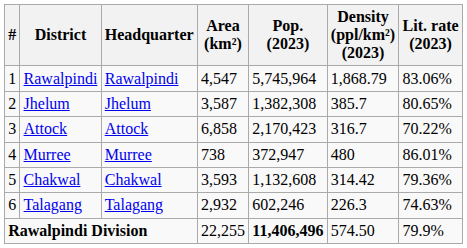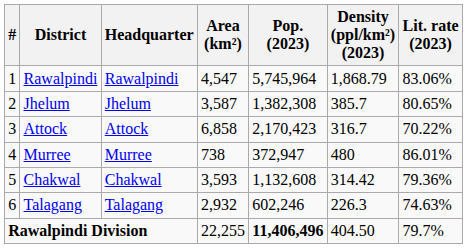Rawalpindi Division | Density (ppl/km²) (2023): 574.50 -> 404.50
Rawalpindi Division | Lit. rate (2023): 79.9% -> 79.7%
